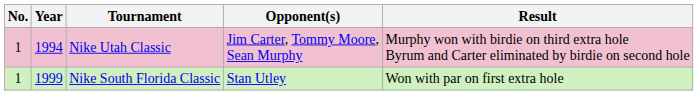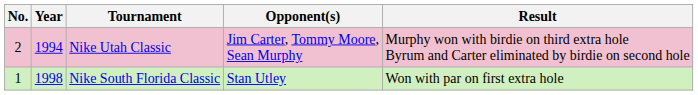Nike Utah Classic | No.: 1 -> 2
Nike South Florida Classic | Year: 1999 -> 1998
